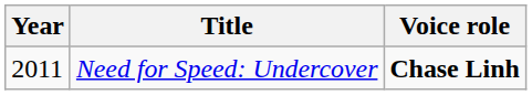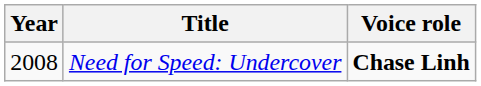Need for Speed: Undercover | Year: 2011 -> 2008
